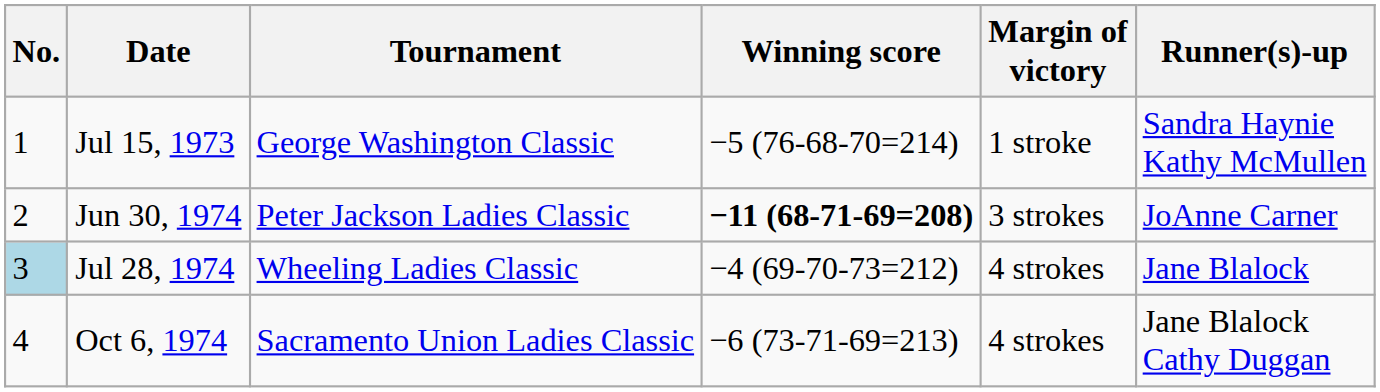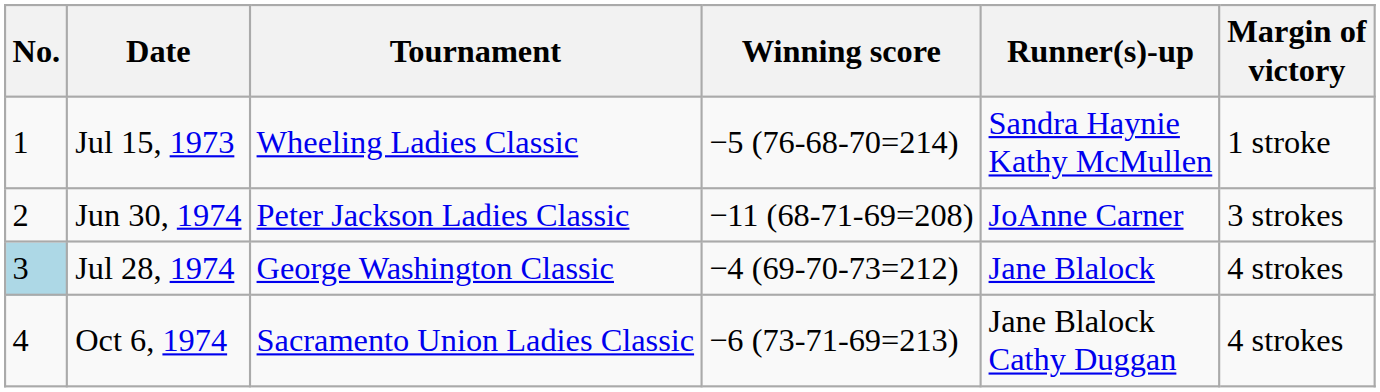columns swapped: Margin of victory <-> Runner(s)-up
Jul 15, 1973 | Tournament: George Washington Classic -> Wheeling Ladies Classic
Jun 30, 1974 | Winning score: bold -> normal
Jul 28, 1974 | Tournament: Wheeling Ladies Classic -> George Washington Classic
